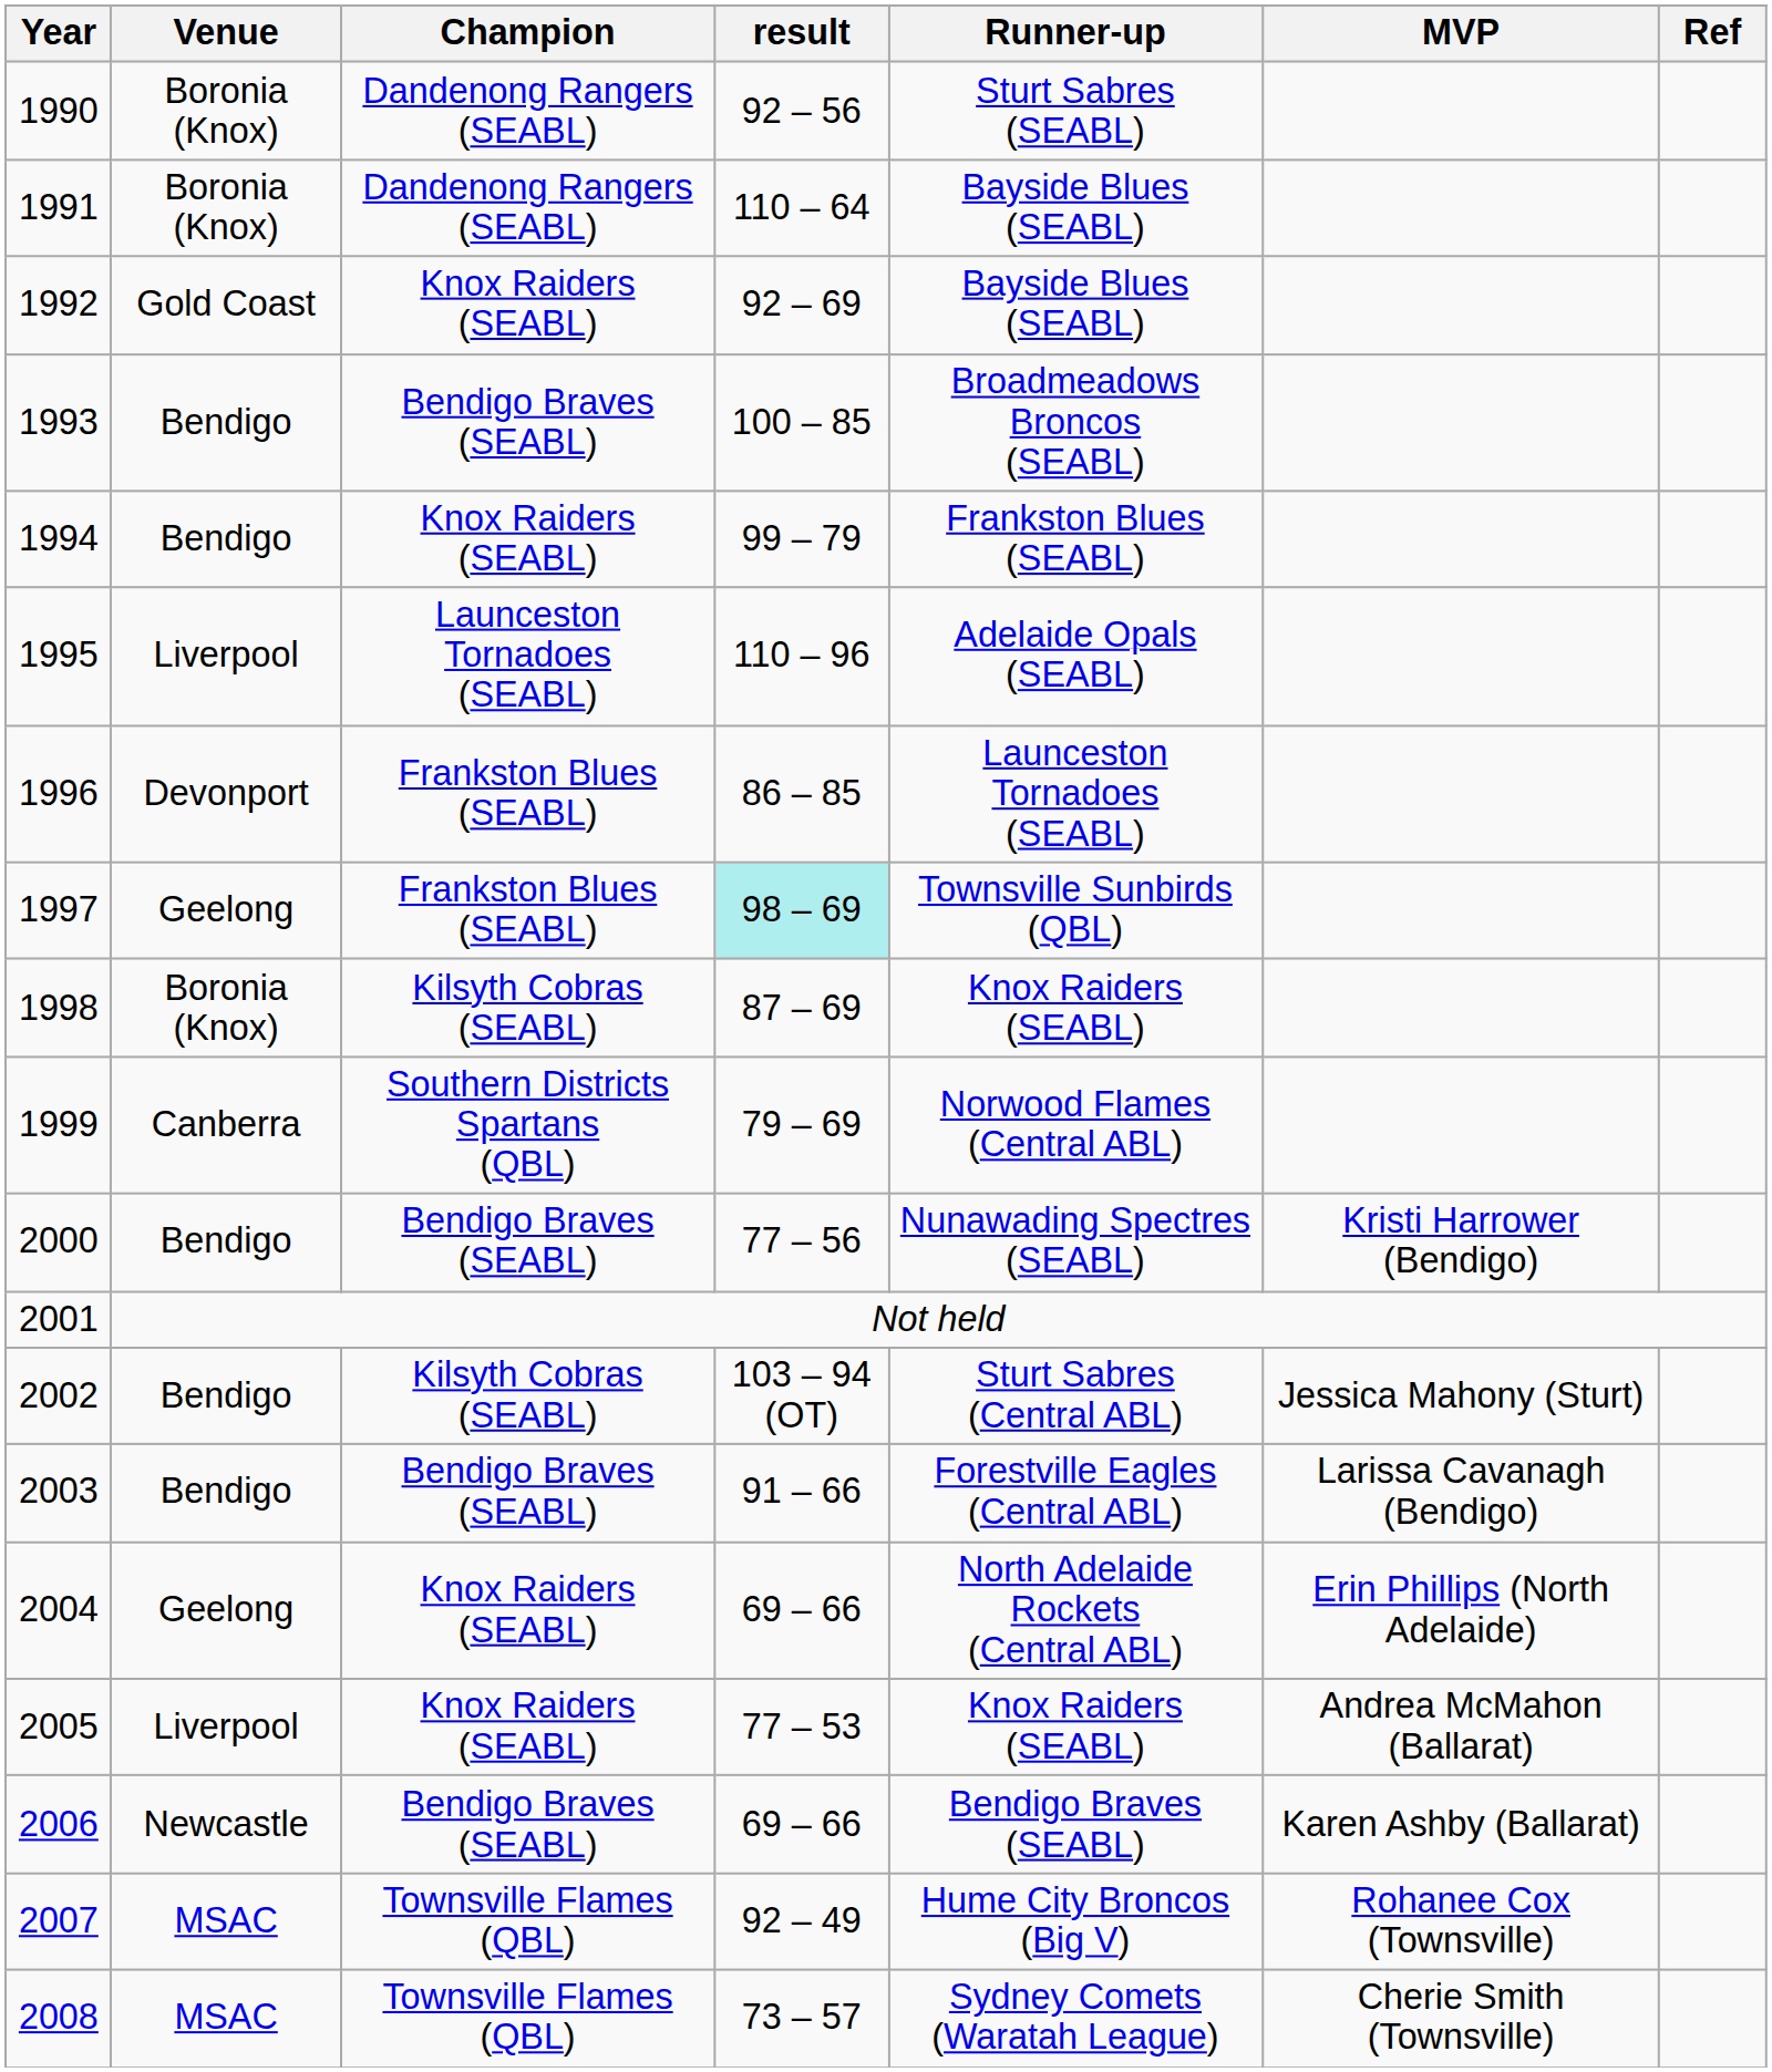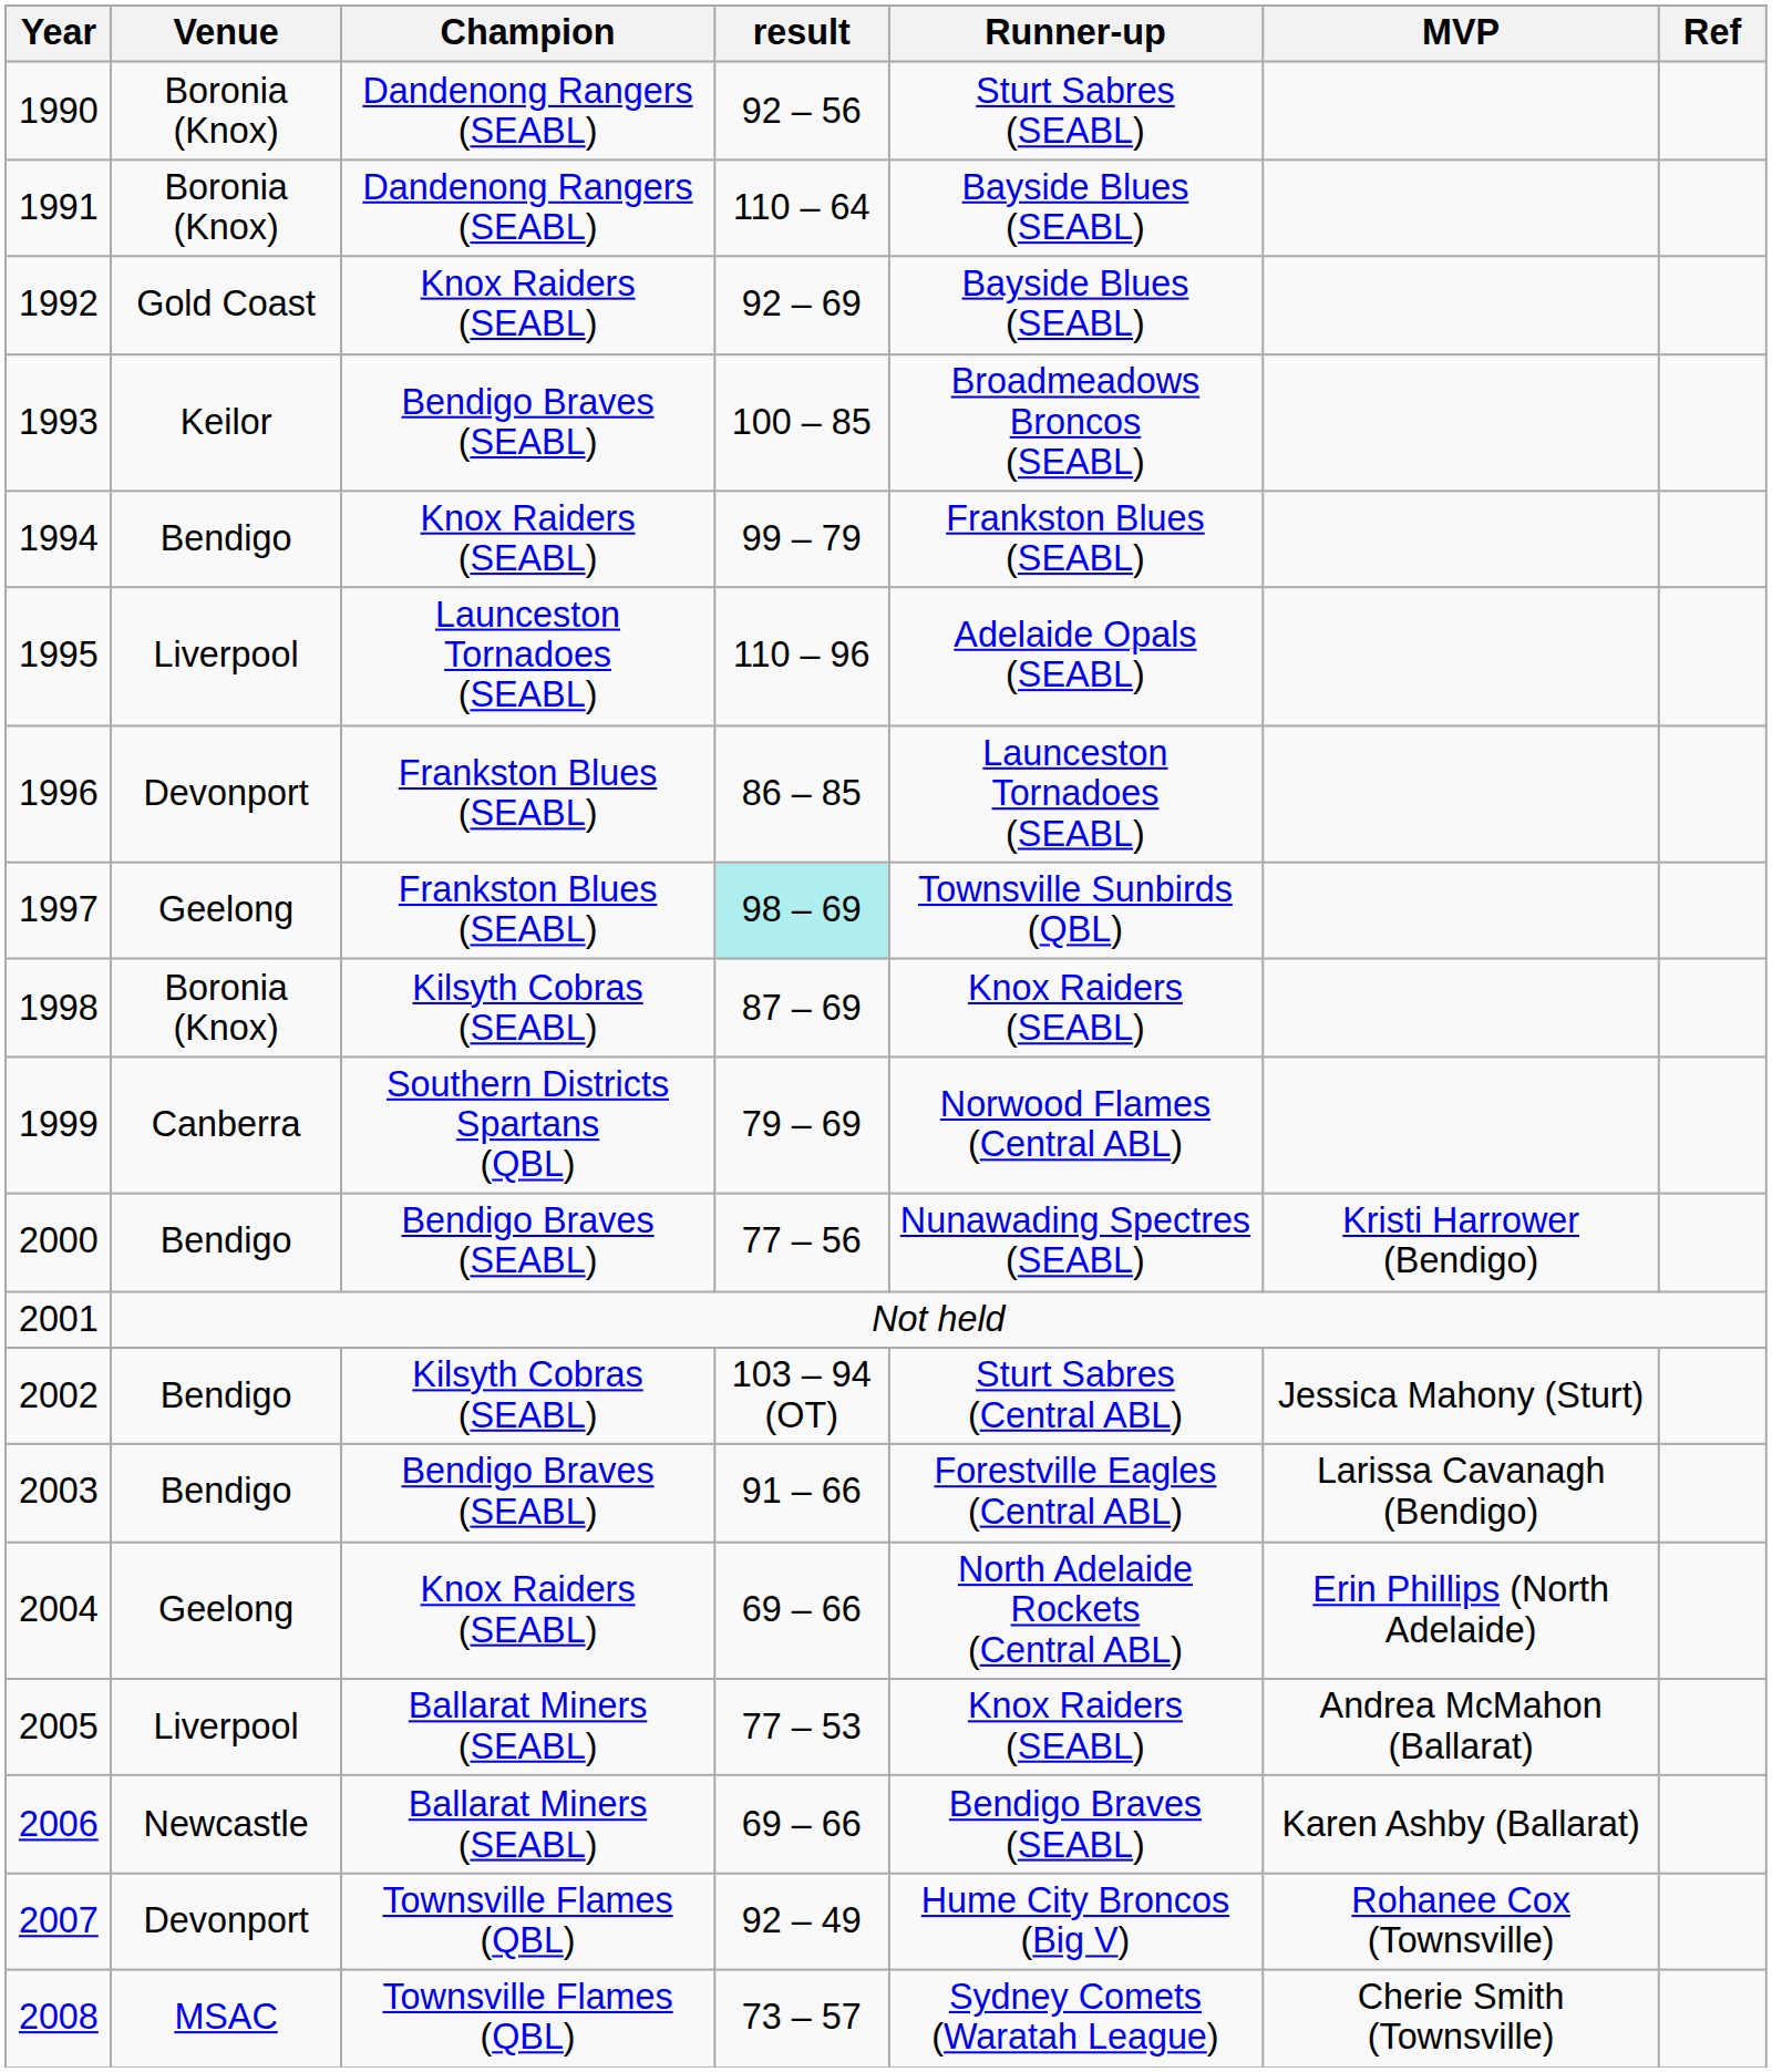1993 | Venue: Bendigo -> Keilor
2005 | Champion: Knox Raiders (SEABL) -> Ballarat Miners (SEABL)
2006 | Champion: Bendigo Braves (SEABL) -> Ballarat Miners (SEABL)
2007 | Venue: MSAC -> Devonport
